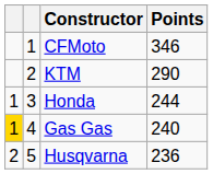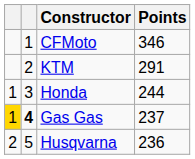KTM | Points: 290 -> 291
Gas Gas | column 2: normal -> bold
Gas Gas | Points: 240 -> 237
